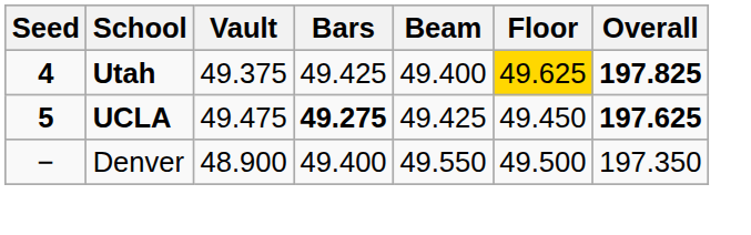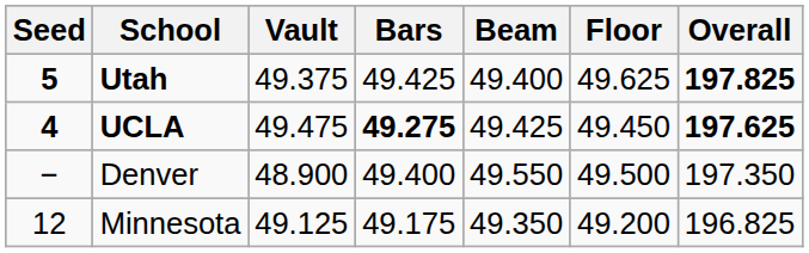Utah | Seed: 4 -> 5
Utah | Floor: gold background -> no background
UCLA | Seed: 5 -> 4
+ row: 12 | Minnesota | 49.125 | 49.175 | 49.350 | 49.200 | 196.825
